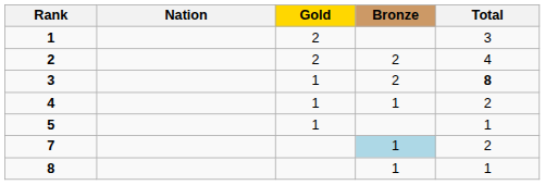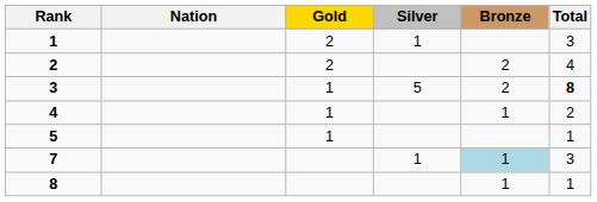+ column: Silver | 1 | 5 | 1
7 | Total: 2 -> 3
